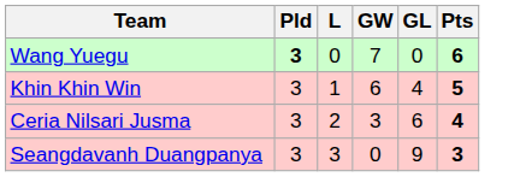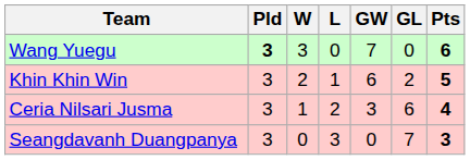+ column: W | 3 | 2 | 1 | 0
Khin Khin Win | GL: 4 -> 2
Seangdavanh Duangpanya | GL: 9 -> 7
